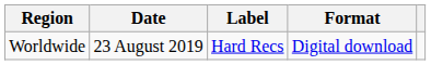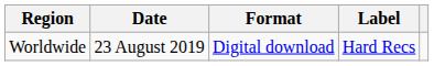columns swapped: Format <-> Label
